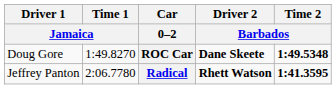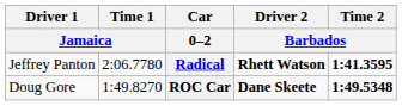rows swapped: ROC Car <-> Radical
